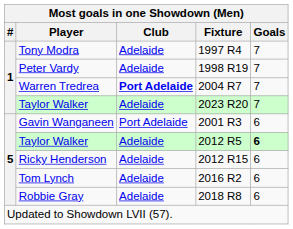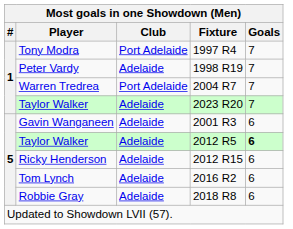Tony Modra | Club: Adelaide -> Port Adelaide
Warren Tredrea | Club: bold -> normal
Gavin Wanganeen | Club: Port Adelaide -> Adelaide
